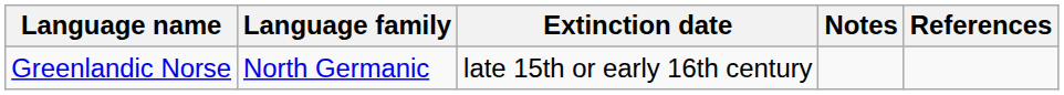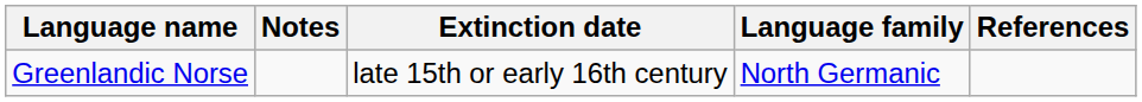columns swapped: Language family <-> Notes
